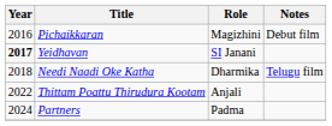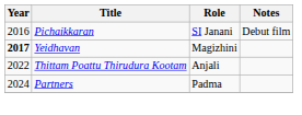Pichaikkaran | Role: Magizhini -> SI Janani
Yeidhavan | Role: SI Janani -> Magizhini
- row: 2018 | Needi Naadi Oke Katha | Dharmika | Telugu film
